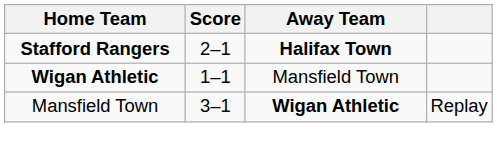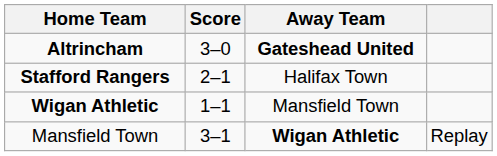+ row: Altrincham | 3–0 | Gateshead United
Stafford Rangers | Away Team: bold -> normal
